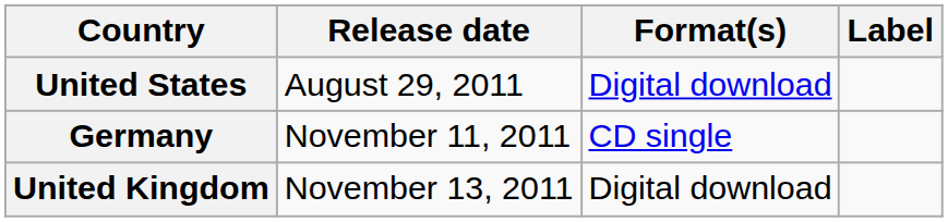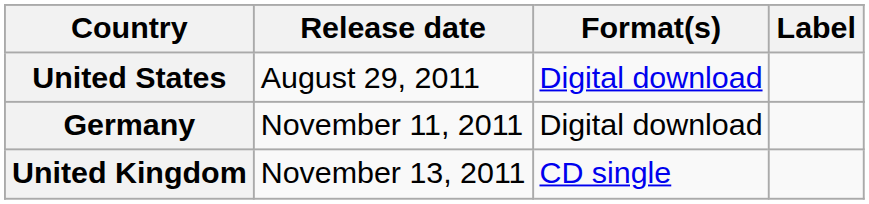Germany / November 11, 2011 | Format(s): CD single -> Digital download
United Kingdom | Format(s): Digital download -> CD single
